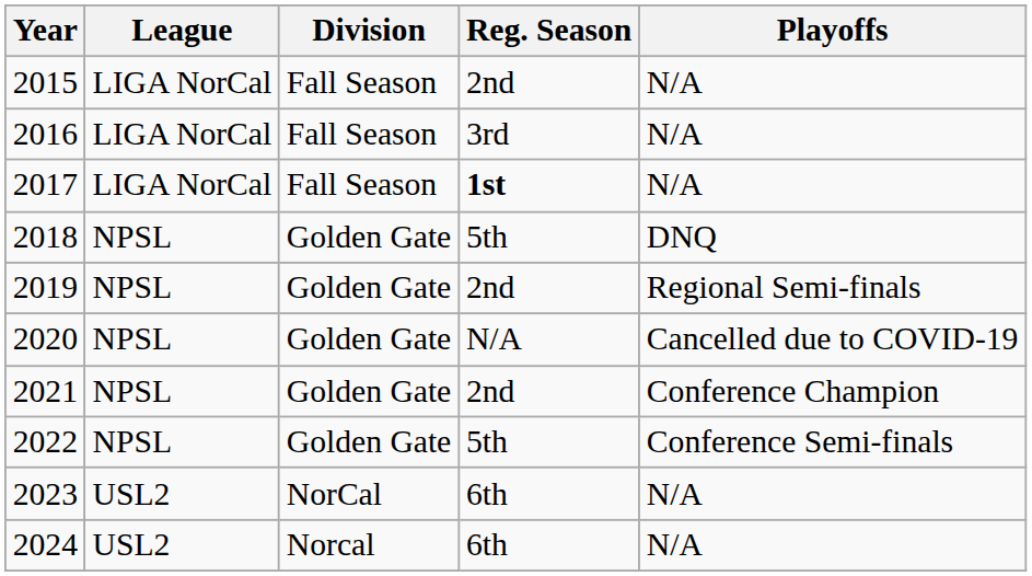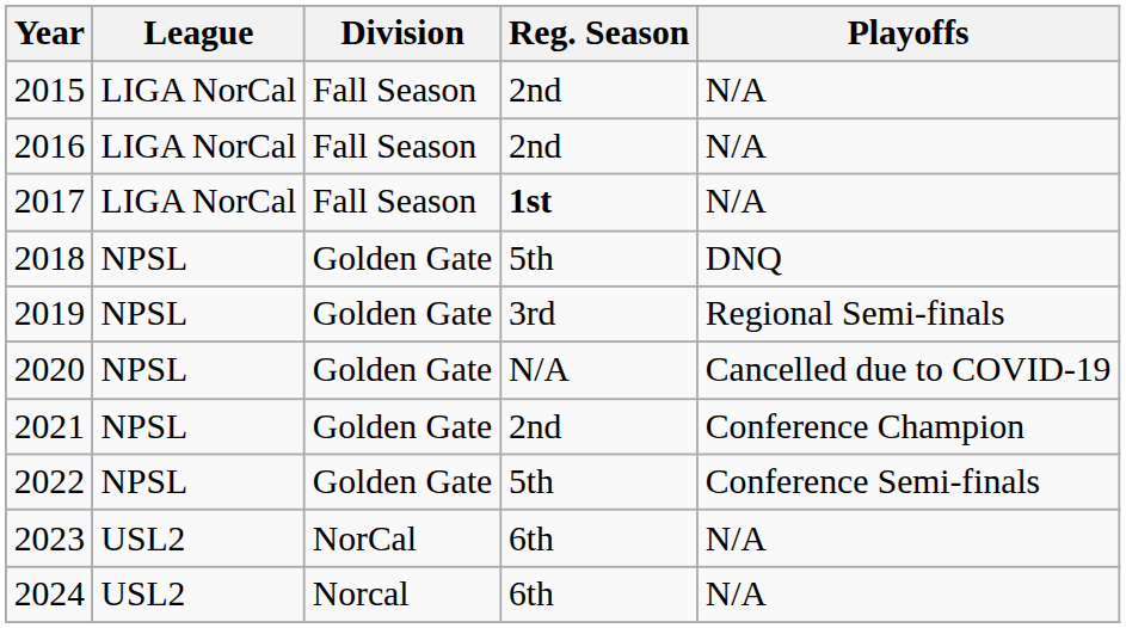2016 | Reg. Season: 3rd -> 2nd
2019 | Reg. Season: 2nd -> 3rd
